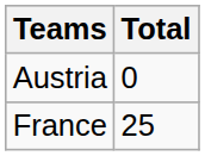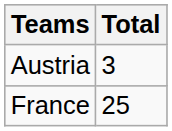Austria | Total: 0 -> 3
